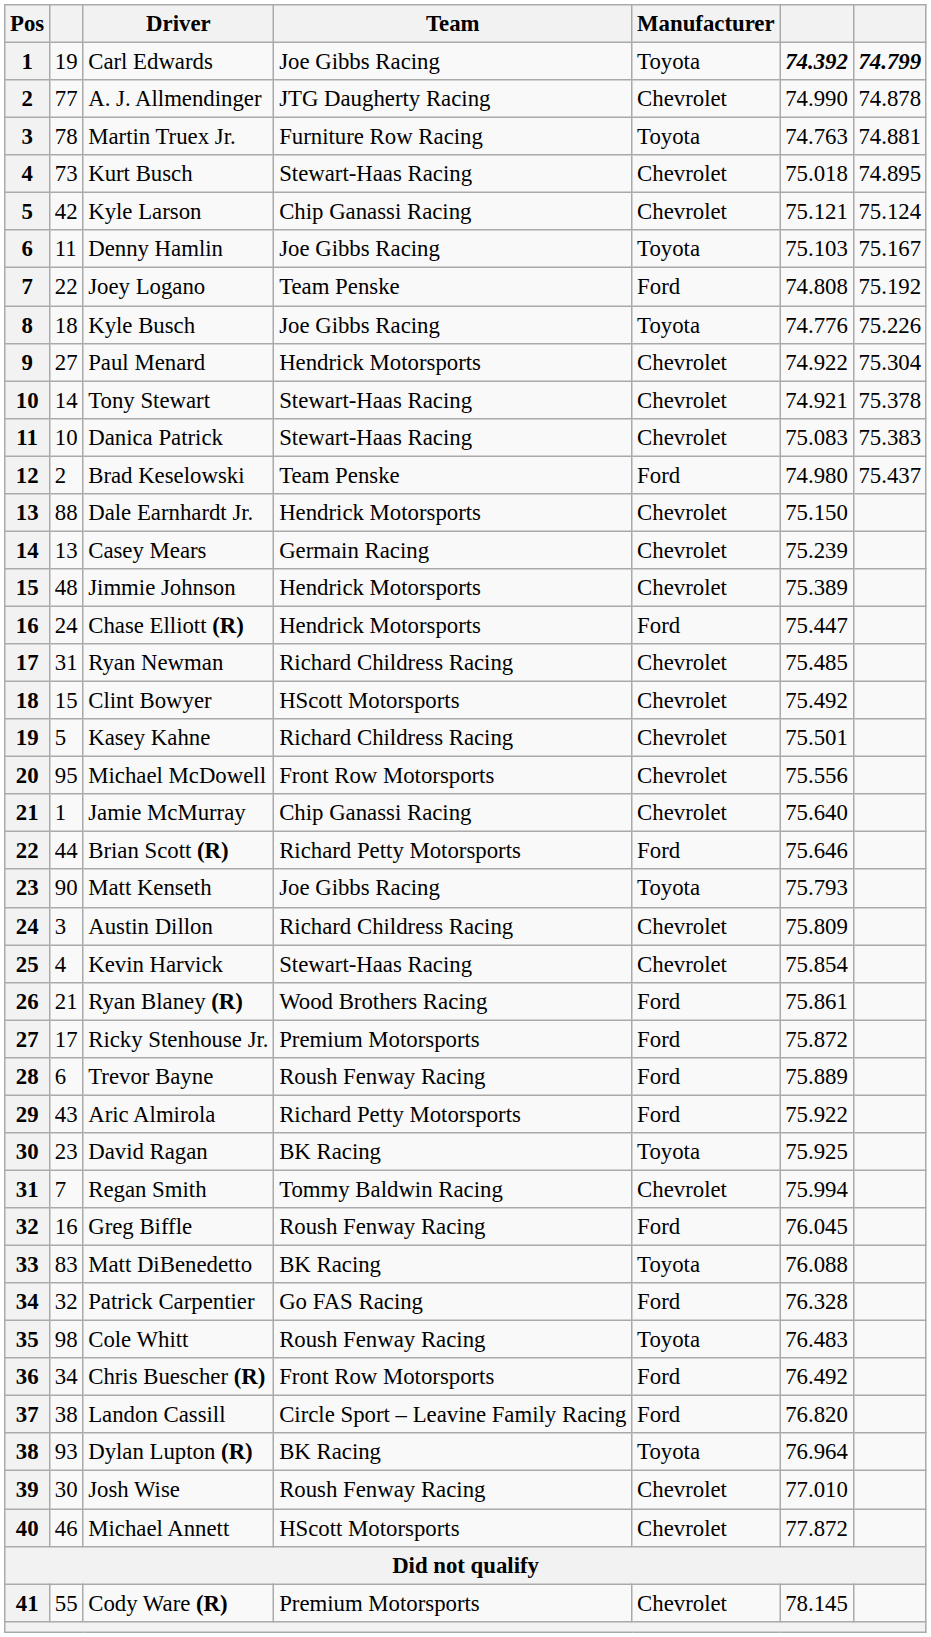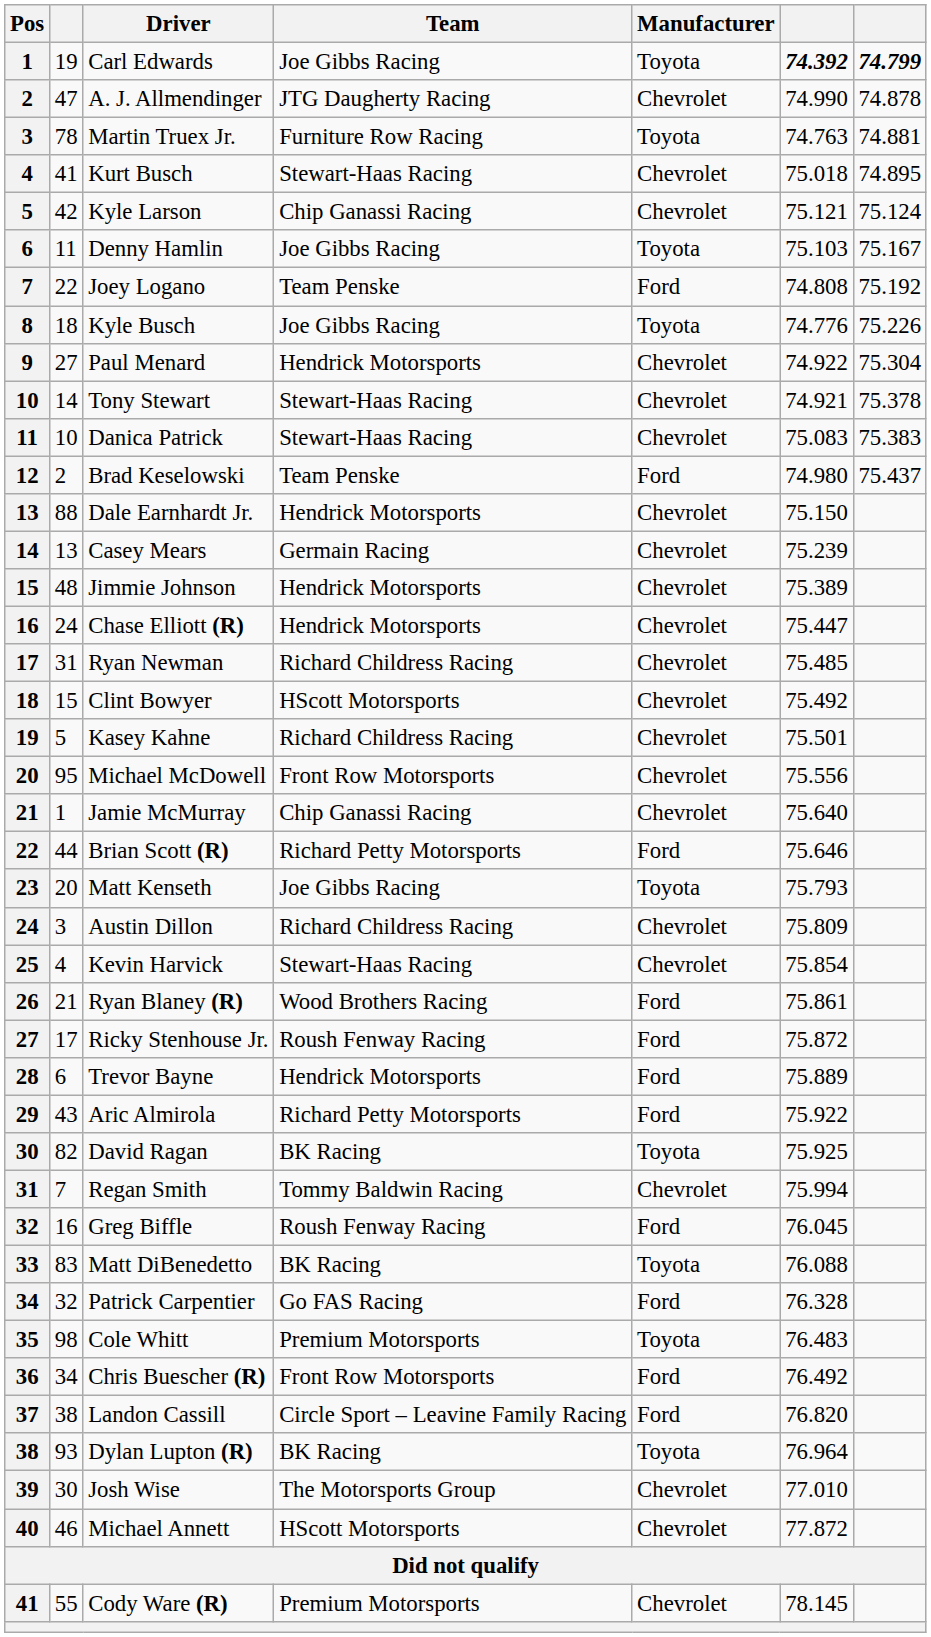A. J. Allmendinger | column 2: 77 -> 47
Kurt Busch | column 2: 73 -> 41
Chase Elliott (R) | Manufacturer: Ford -> Chevrolet
Matt Kenseth | column 2: 90 -> 20
Ricky Stenhouse Jr. | Team: Premium Motorsports -> Roush Fenway Racing
Trevor Bayne | Team: Roush Fenway Racing -> Hendrick Motorsports
David Ragan | column 2: 23 -> 82
Cole Whitt | Team: Roush Fenway Racing -> Premium Motorsports
Josh Wise | Team: Roush Fenway Racing -> The Motorsports Group
